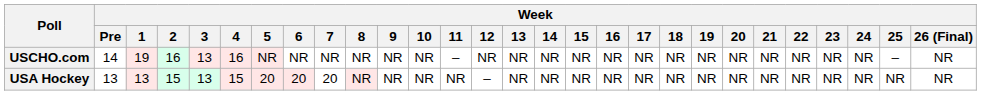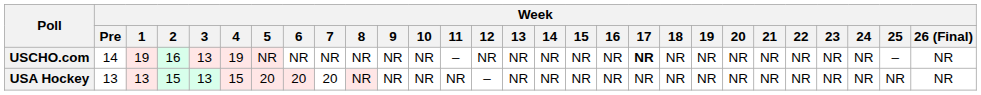USCHO.com | Week / 4: 16 -> 19
USCHO.com | Week / 17: normal -> bold
